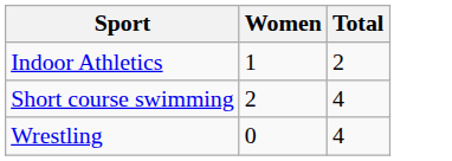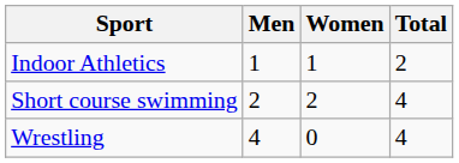+ column: Men | 1 | 2 | 4
